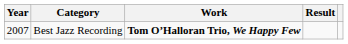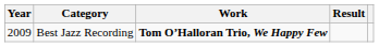Best Jazz Recording | Year: 2007 -> 2009
